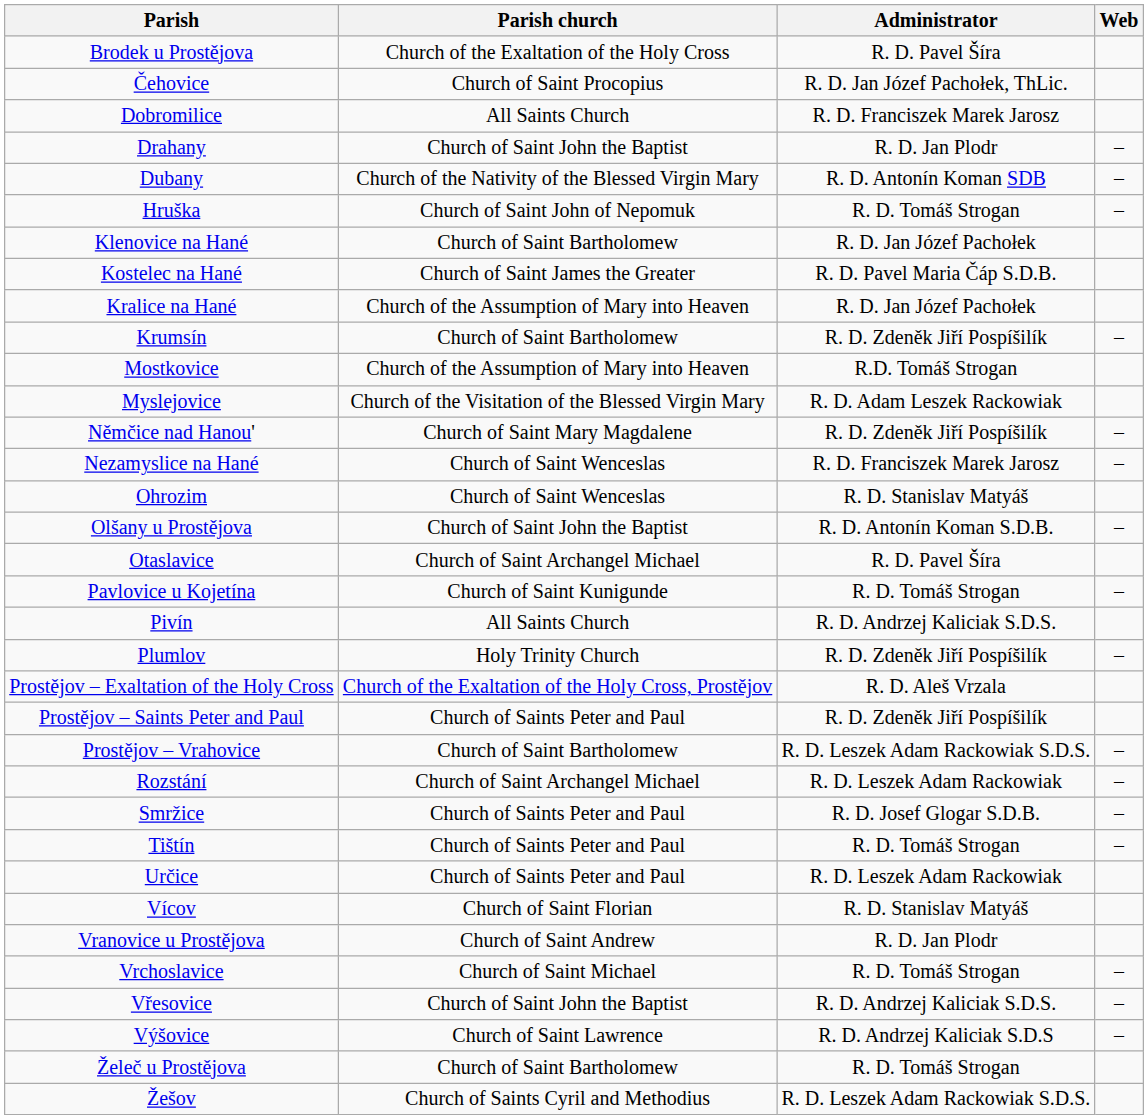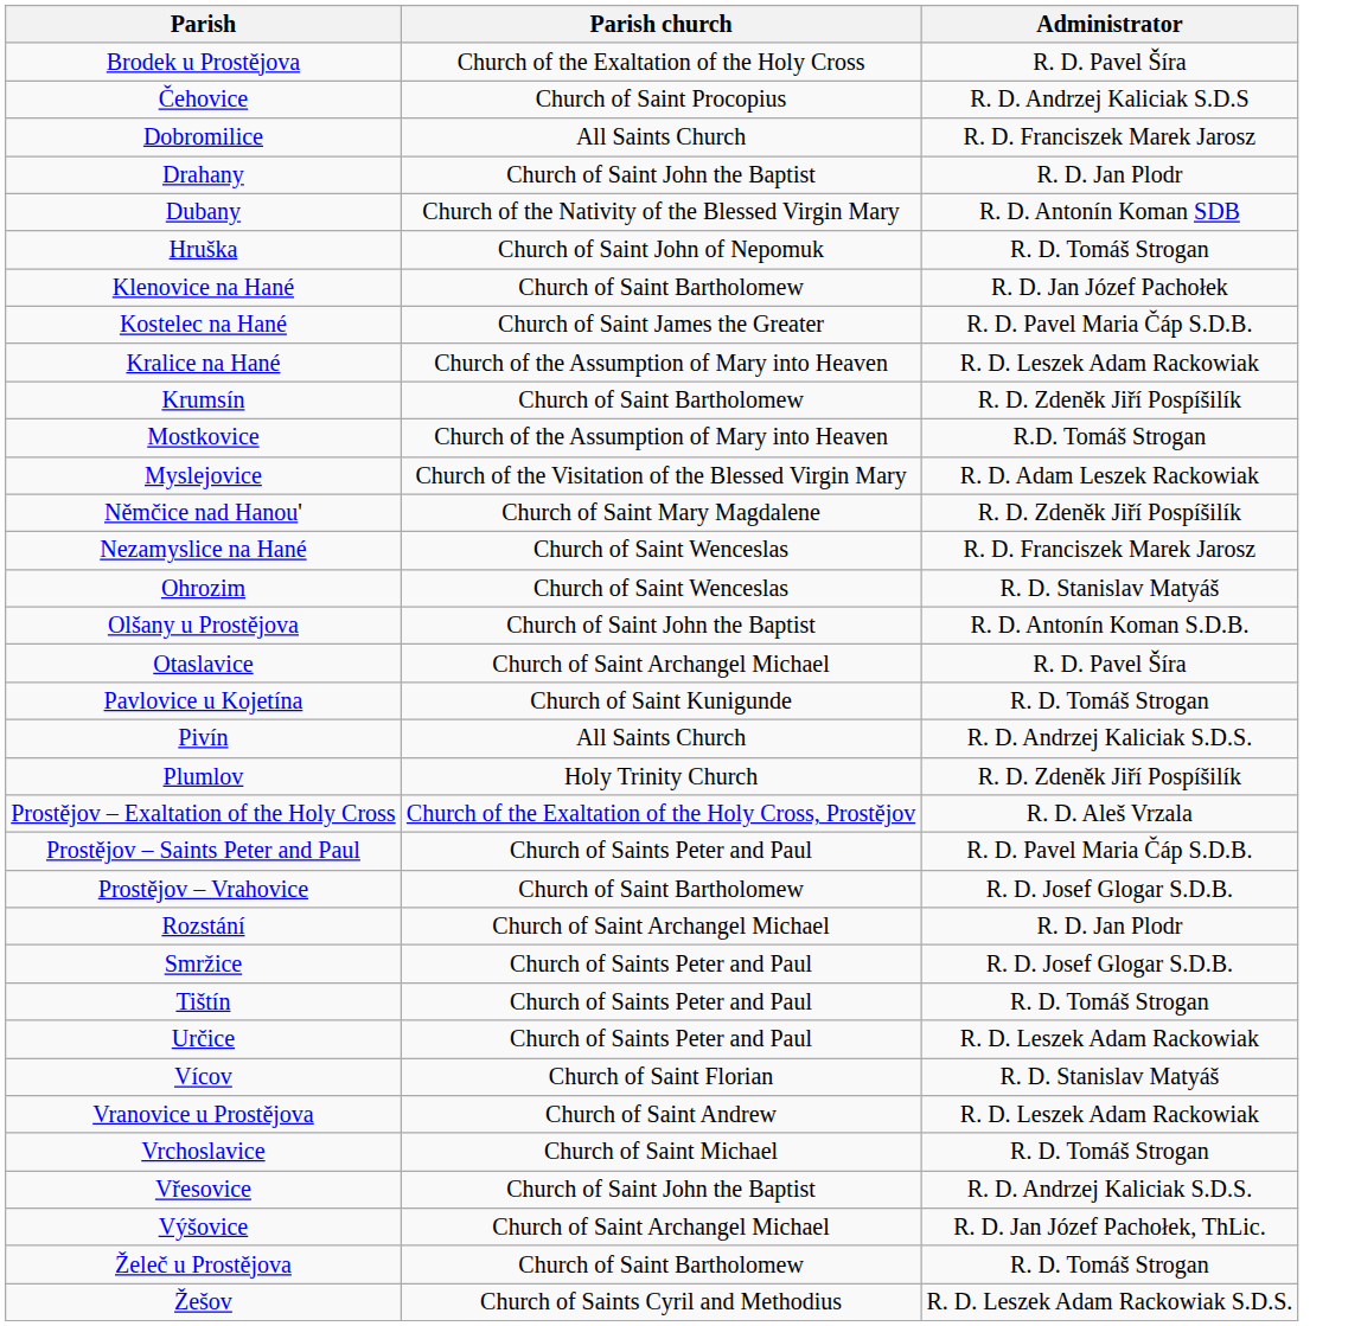- column: Web | – | – | – | – | – | – | – | – | – | – | – | – | – | – | – | –
Čehovice | Administrator: R. D. Jan Józef Pachołek, ThLic. -> R. D. Andrzej Kaliciak S.D.S
Kralice na Hané | Administrator: R. D. Jan Józef Pachołek -> R. D. Leszek Adam Rackowiak
Prostějov – Saints Peter and Paul | Administrator: R. D. Zdeněk Jiří Pospíšilík -> R. D. Pavel Maria Čáp S.D.B.
Prostějov – Vrahovice | Administrator: R. D. Leszek Adam Rackowiak S.D.S. -> R. D. Josef Glogar S.D.B.
Rozstání | Administrator: R. D. Leszek Adam Rackowiak -> R. D. Jan Plodr
Vranovice u Prostějova | Administrator: R. D. Jan Plodr -> R. D. Leszek Adam Rackowiak
Výšovice | Parish church: Church of Saint Lawrence -> Church of Saint Archangel Michael
Výšovice | Administrator: R. D. Andrzej Kaliciak S.D.S -> R. D. Jan Józef Pachołek, ThLic.
